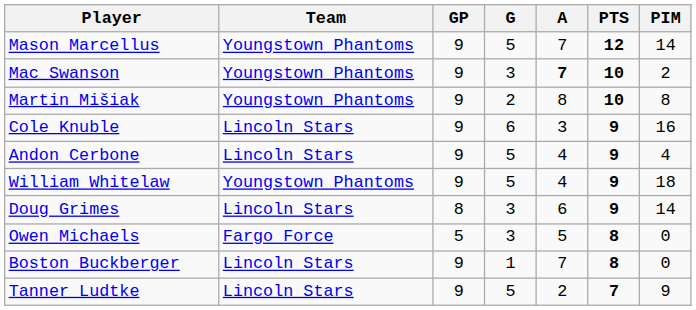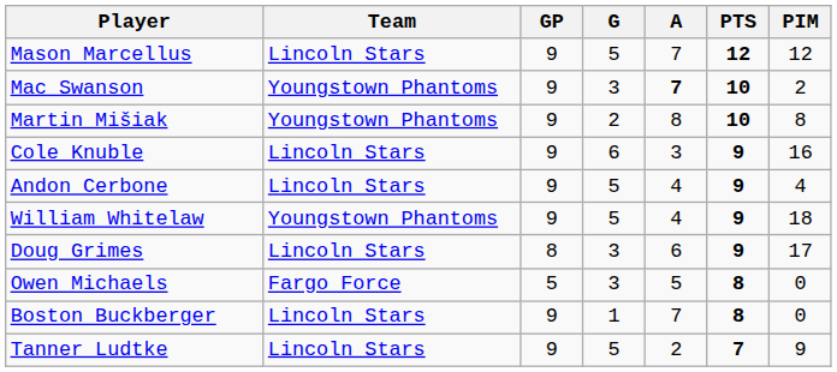Mason Marcellus | Team: Youngstown Phantoms -> Lincoln Stars
Mason Marcellus | PIM: 14 -> 12
Doug Grimes | PIM: 14 -> 17
